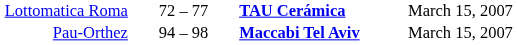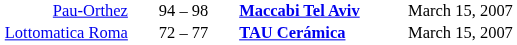rows swapped: Pau-Orthez <-> Lottomatica Roma
